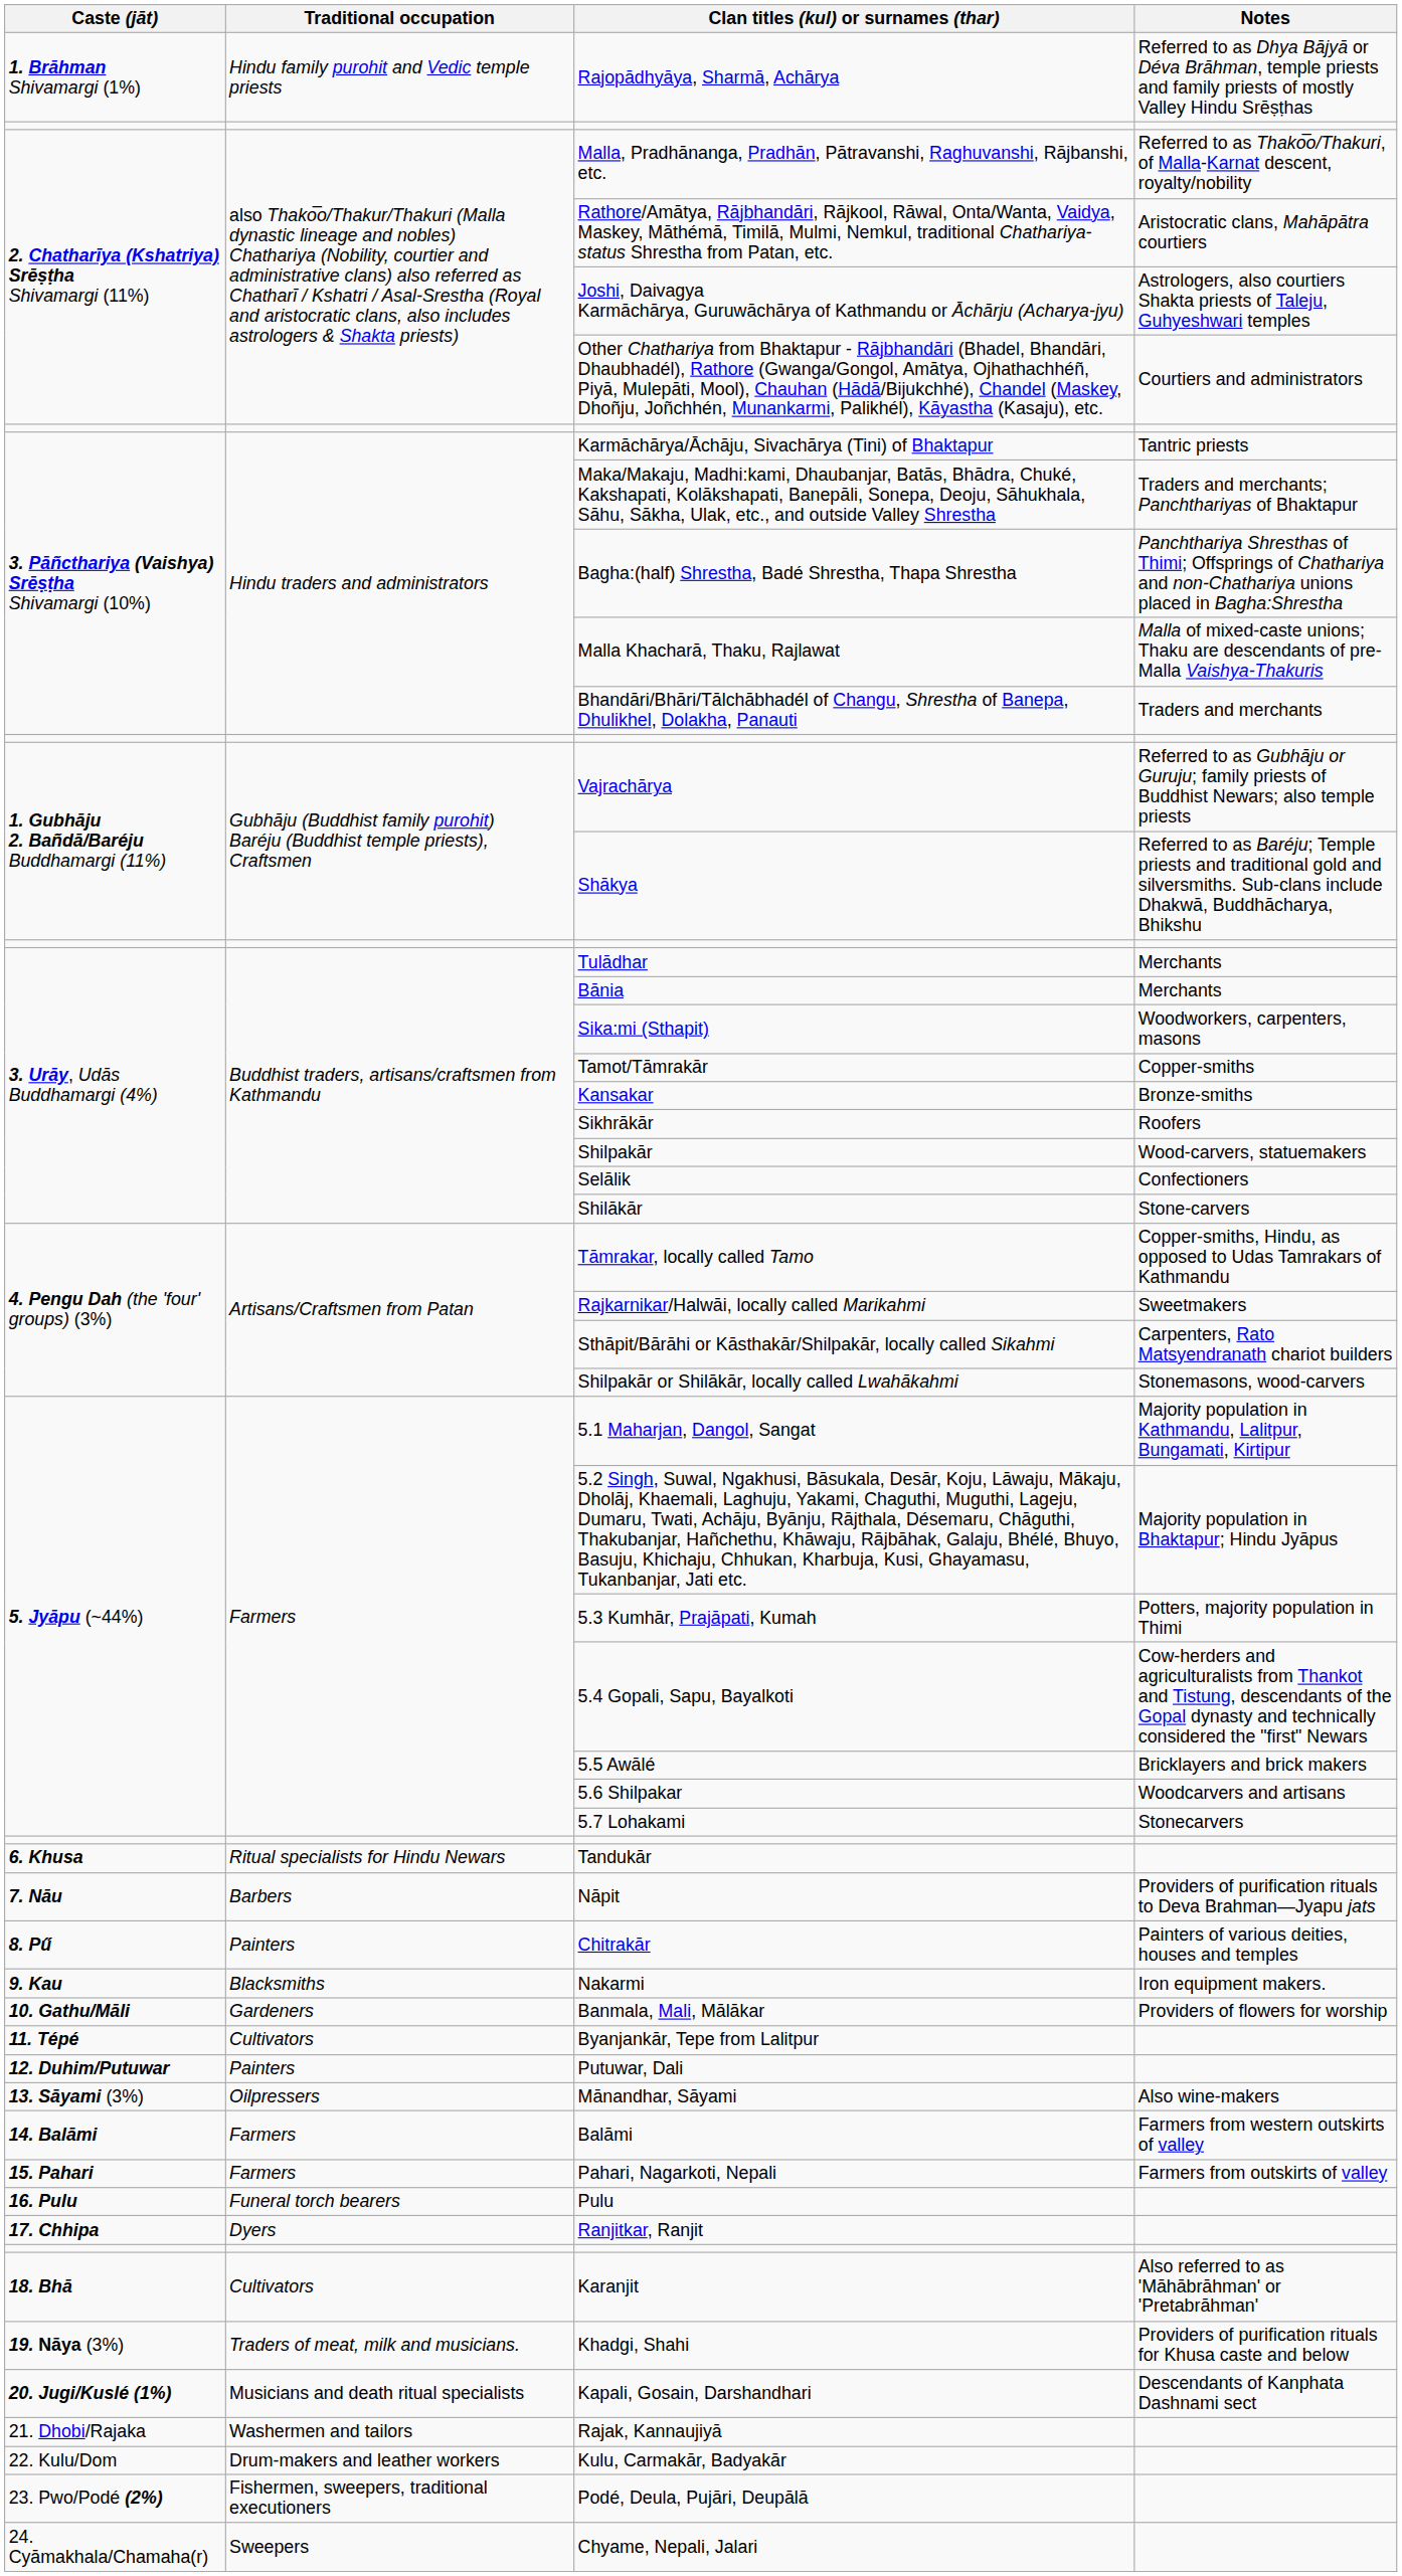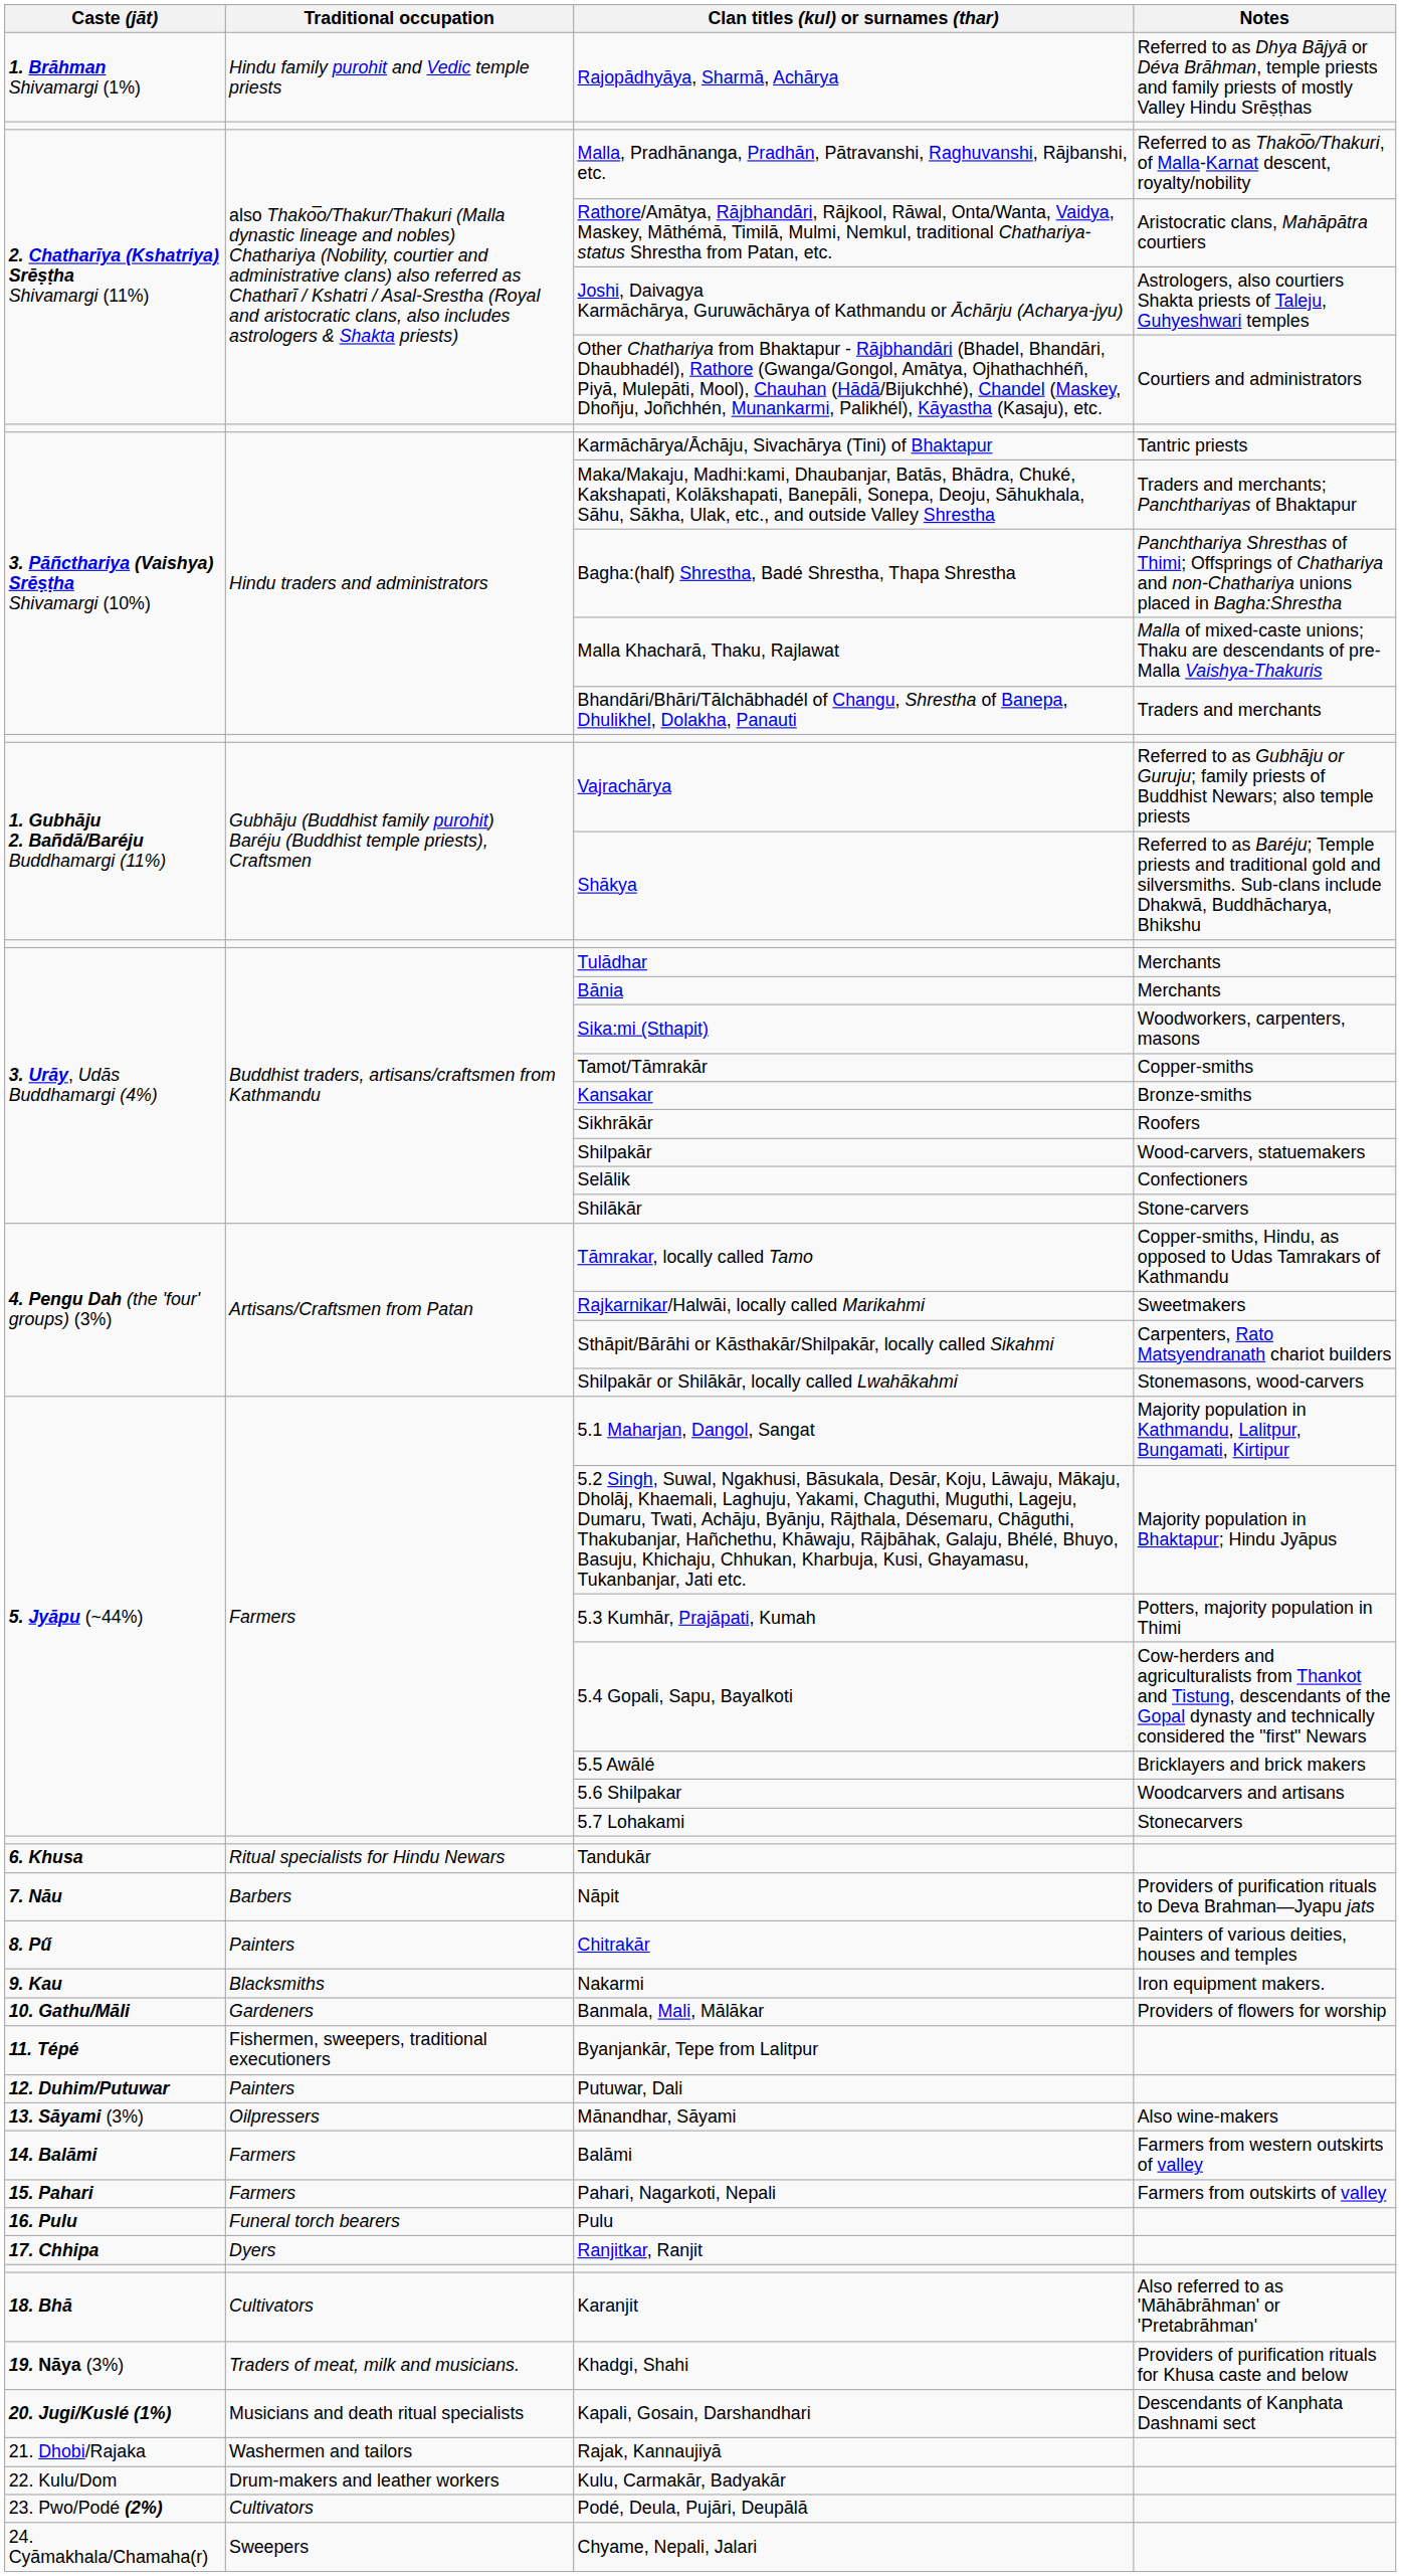Byanjankār, Tepe from Lalitpur | Traditional occupation: Cultivators -> Fishermen, sweepers, traditional executioners
Podé, Deula, Pujāri, Deupālā | Traditional occupation: Fishermen, sweepers, traditional executioners -> Cultivators
